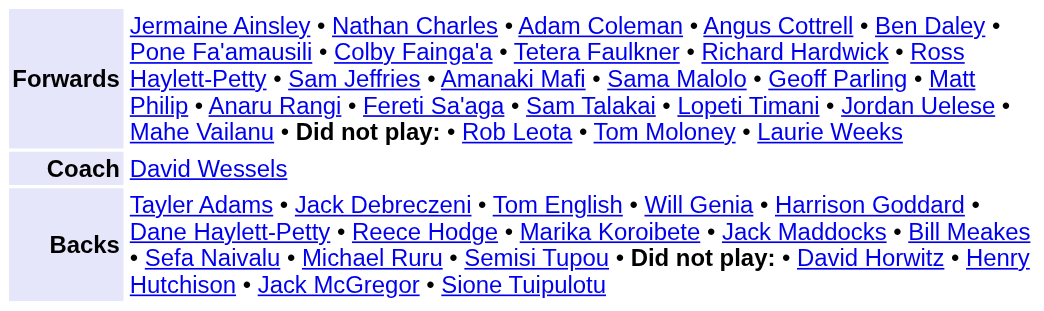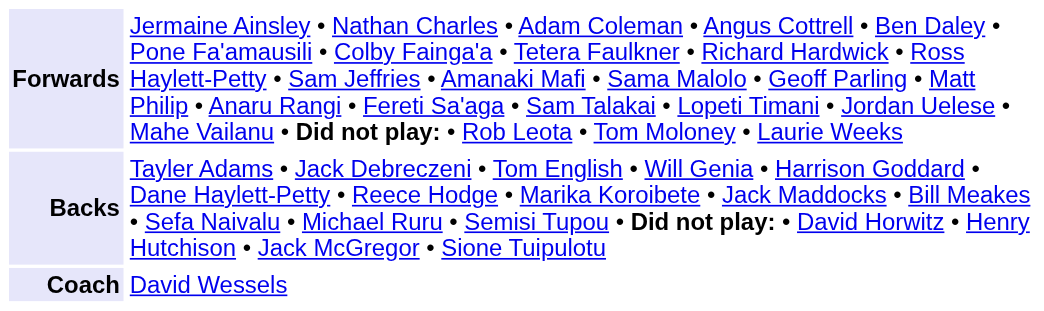rows swapped: Backs <-> Coach
